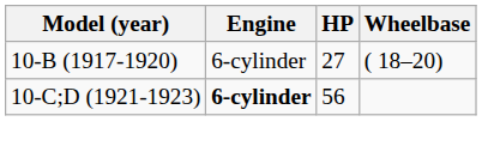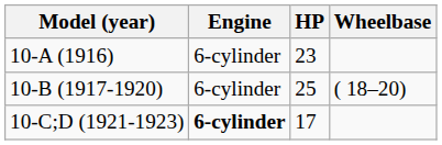+ row: 10-A (1916) | 6-cylinder | 23
10-B (1917-1920) | HP: 27 -> 25
10-C;D (1921-1923) | HP: 56 -> 17
